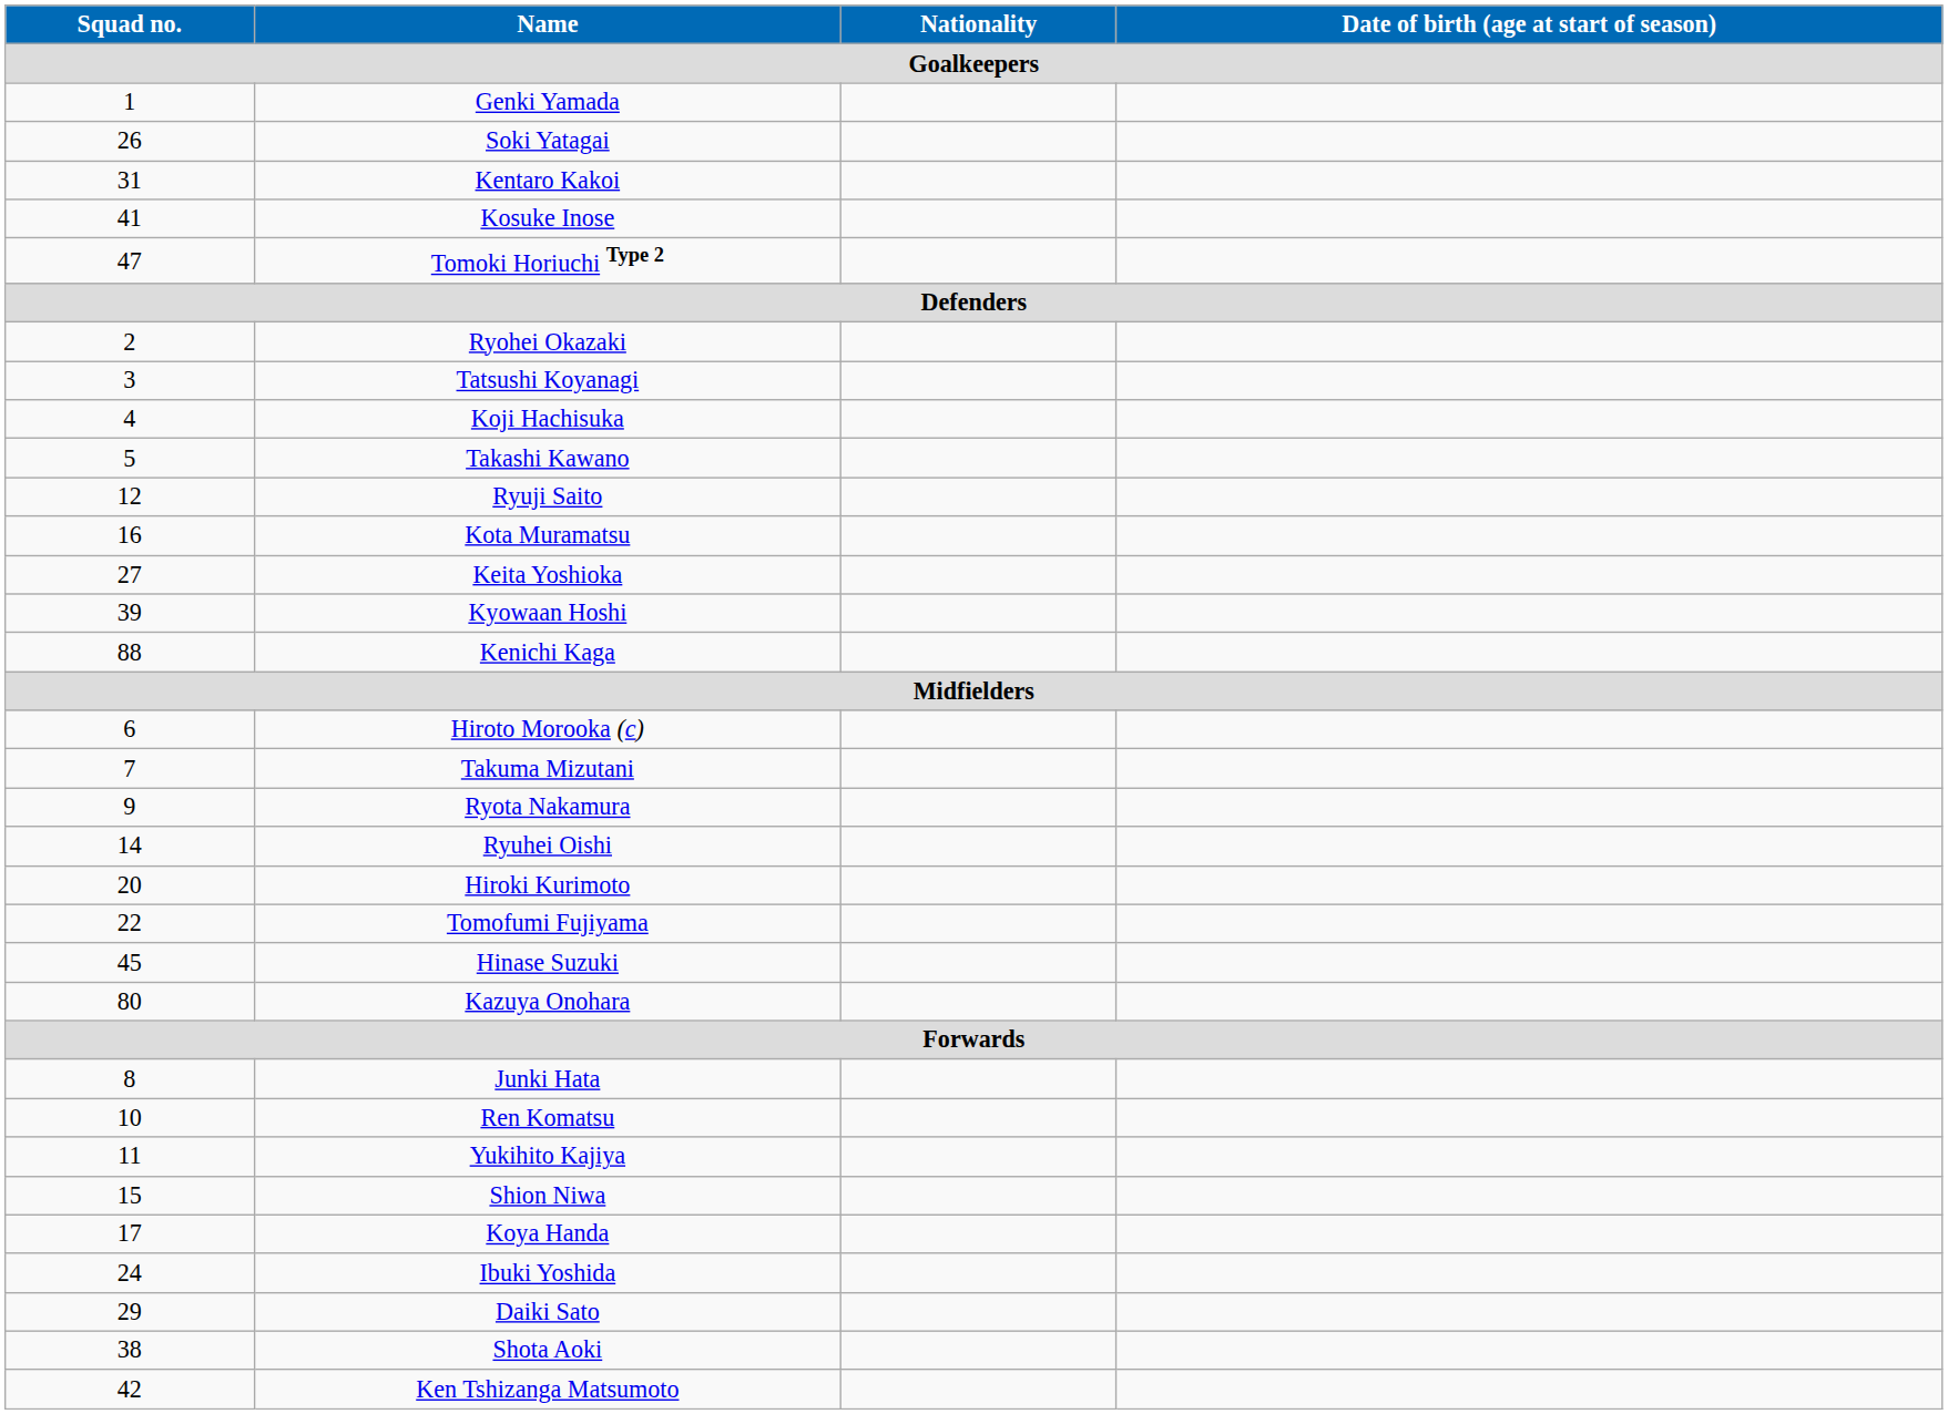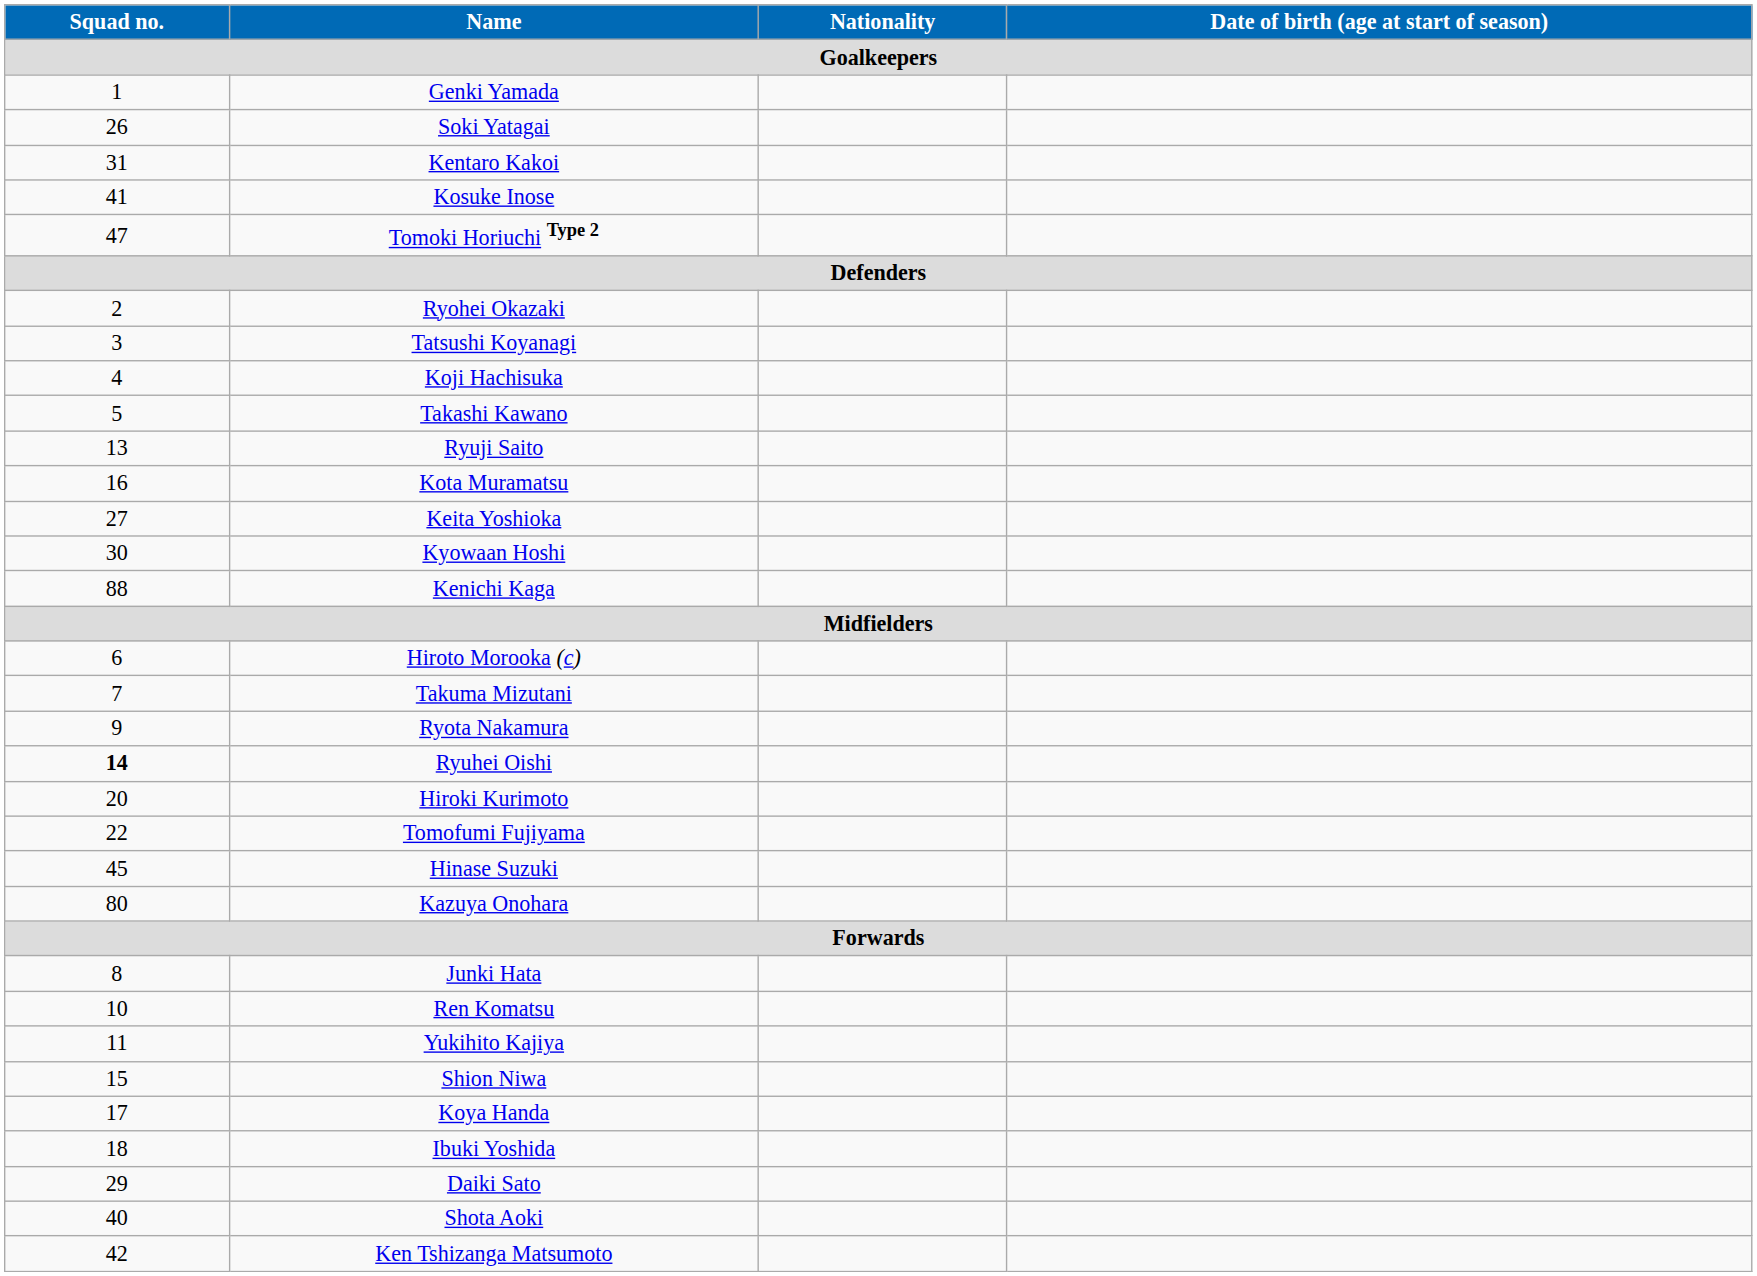Ryuji Saito | Squad no. / Goalkeepers: 12 -> 13
Kyowaan Hoshi | Squad no. / Goalkeepers: 39 -> 30
Ryuhei Oishi | Squad no. / Goalkeepers: normal -> bold
Ibuki Yoshida | Squad no. / Goalkeepers: 24 -> 18
Shota Aoki | Squad no. / Goalkeepers: 38 -> 40
